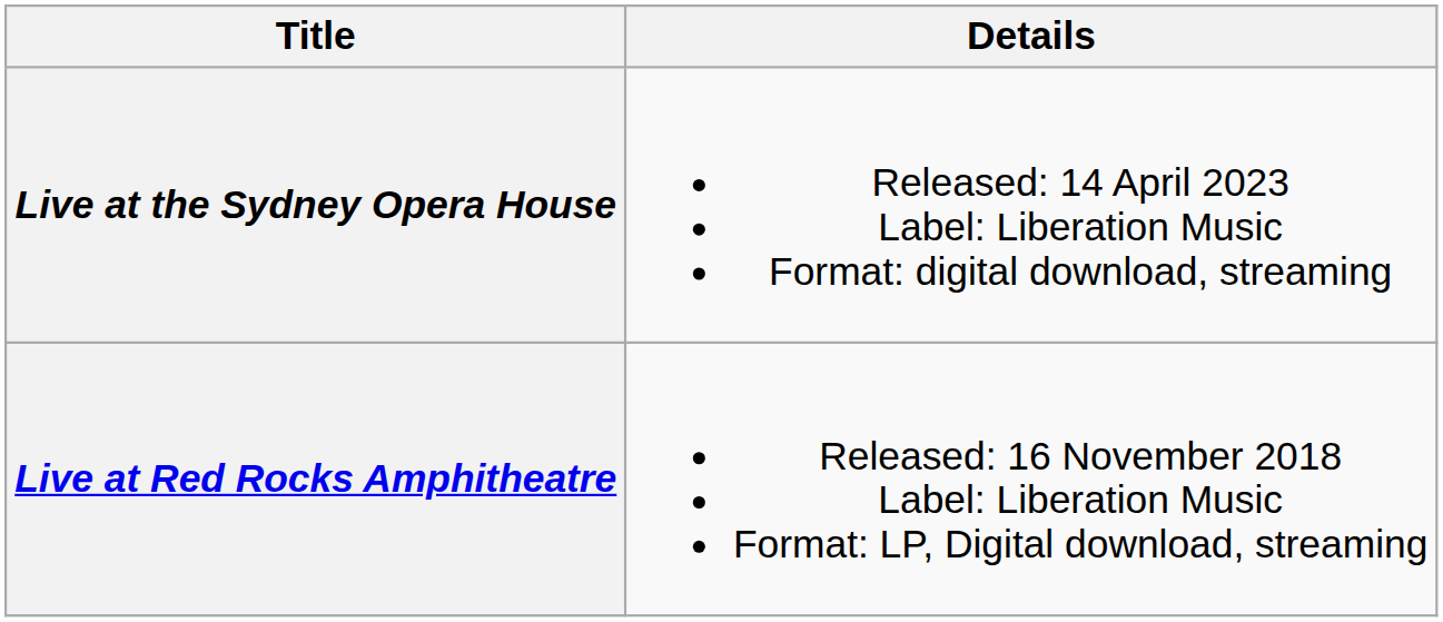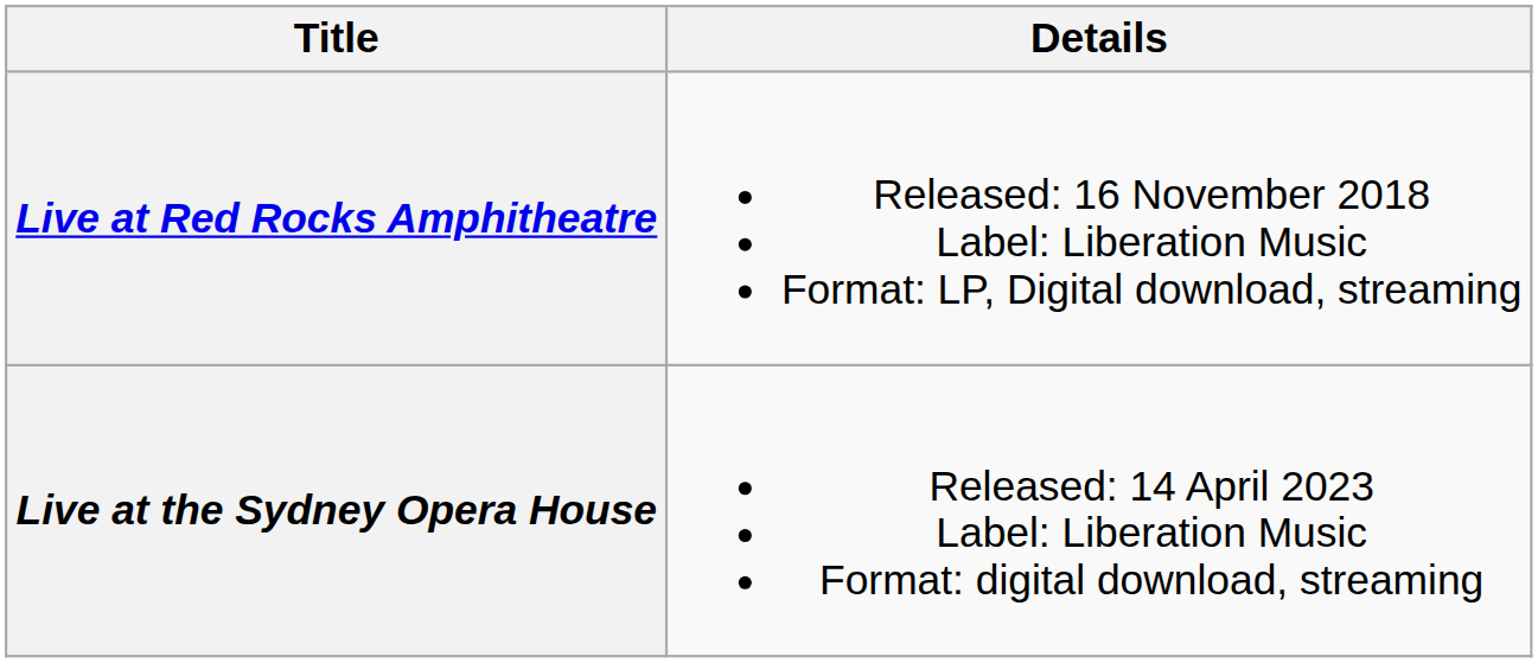rows swapped: Live at Red Rocks Amphitheatre <-> Live at the Sydney Opera House
